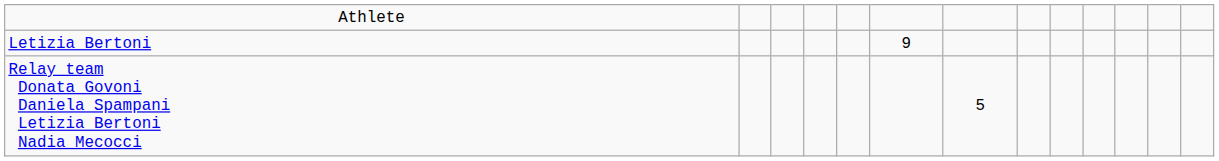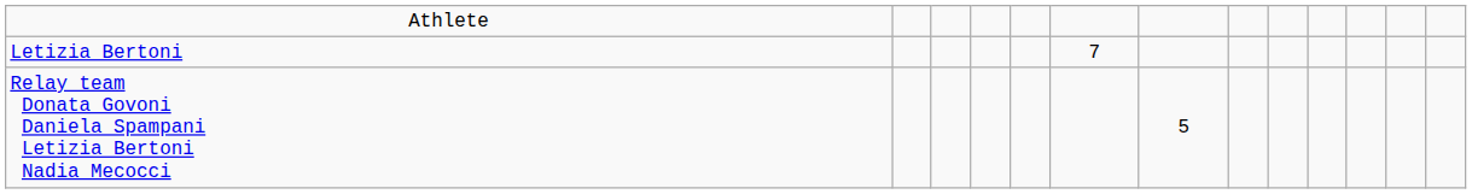Letizia Bertoni | column 6: 9 -> 7
